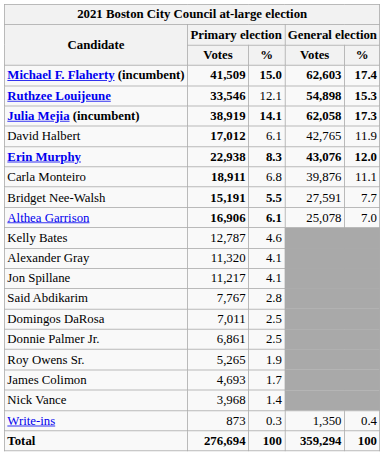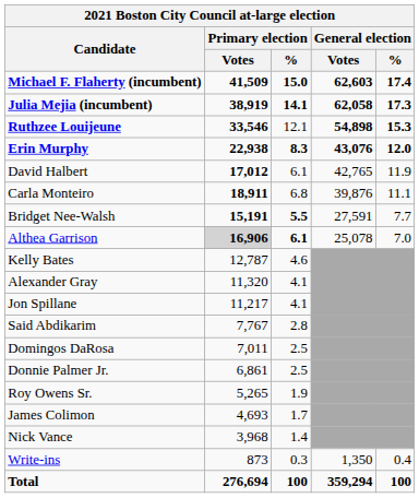rows swapped: Julia Mejia (incumbent) <-> Ruthzee Louijeune
rows swapped: Erin Murphy <-> David Halbert
Althea Garrison | Primary election / Votes: no background -> lightgrey background
